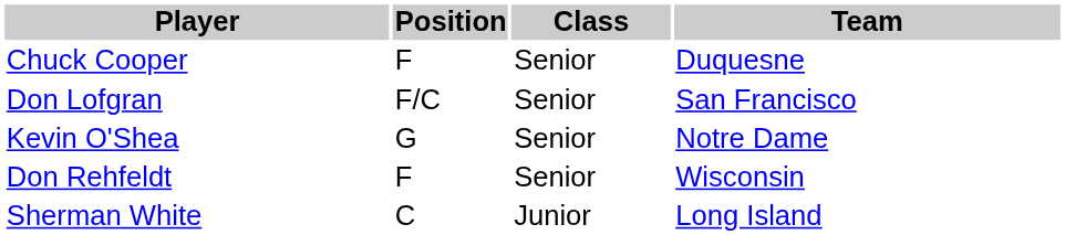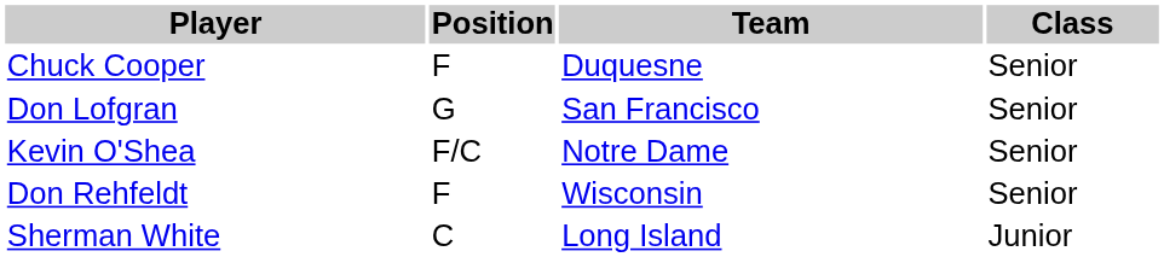columns swapped: Class <-> Team
Don Lofgran | Position: F/C -> G
Kevin O'Shea | Position: G -> F/C
